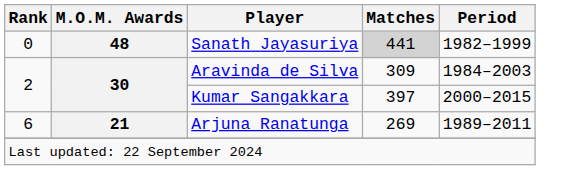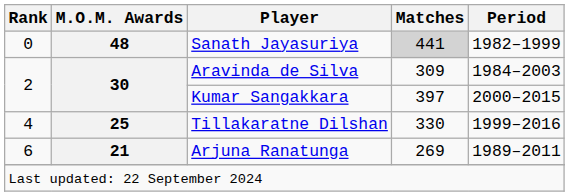+ row: 4 | 25 | Tillakaratne Dilshan | 330 | 1999–2016
